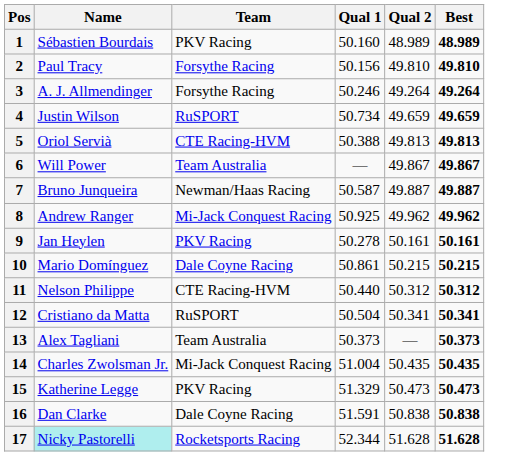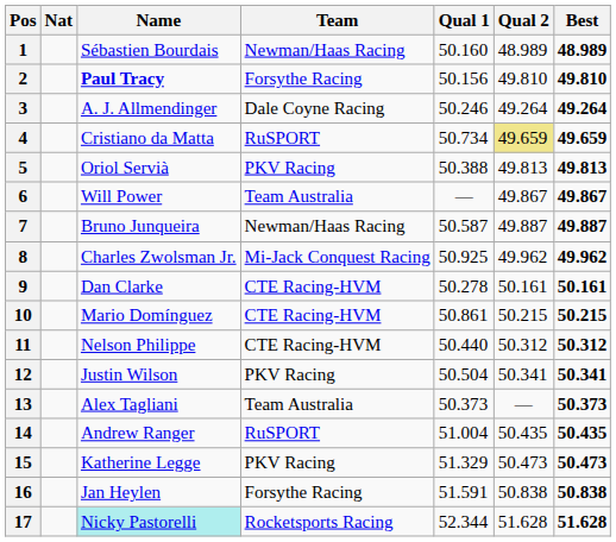+ column: Nat
1 | Team: PKV Racing -> Newman/Haas Racing
2 | Name: normal -> bold
3 | Team: Forsythe Racing -> Dale Coyne Racing
4 | Name: Justin Wilson -> Cristiano da Matta
4 | Qual 2: no background -> khaki background
5 | Team: CTE Racing-HVM -> PKV Racing
8 | Name: Andrew Ranger -> Charles Zwolsman Jr.
9 | Name: Jan Heylen -> Dan Clarke
9 | Team: PKV Racing -> CTE Racing-HVM
10 | Team: Dale Coyne Racing -> CTE Racing-HVM
12 | Name: Cristiano da Matta -> Justin Wilson
12 | Team: RuSPORT -> PKV Racing
14 | Name: Charles Zwolsman Jr. -> Andrew Ranger
14 | Team: Mi-Jack Conquest Racing -> RuSPORT
16 | Name: Dan Clarke -> Jan Heylen
16 | Team: Dale Coyne Racing -> Forsythe Racing
